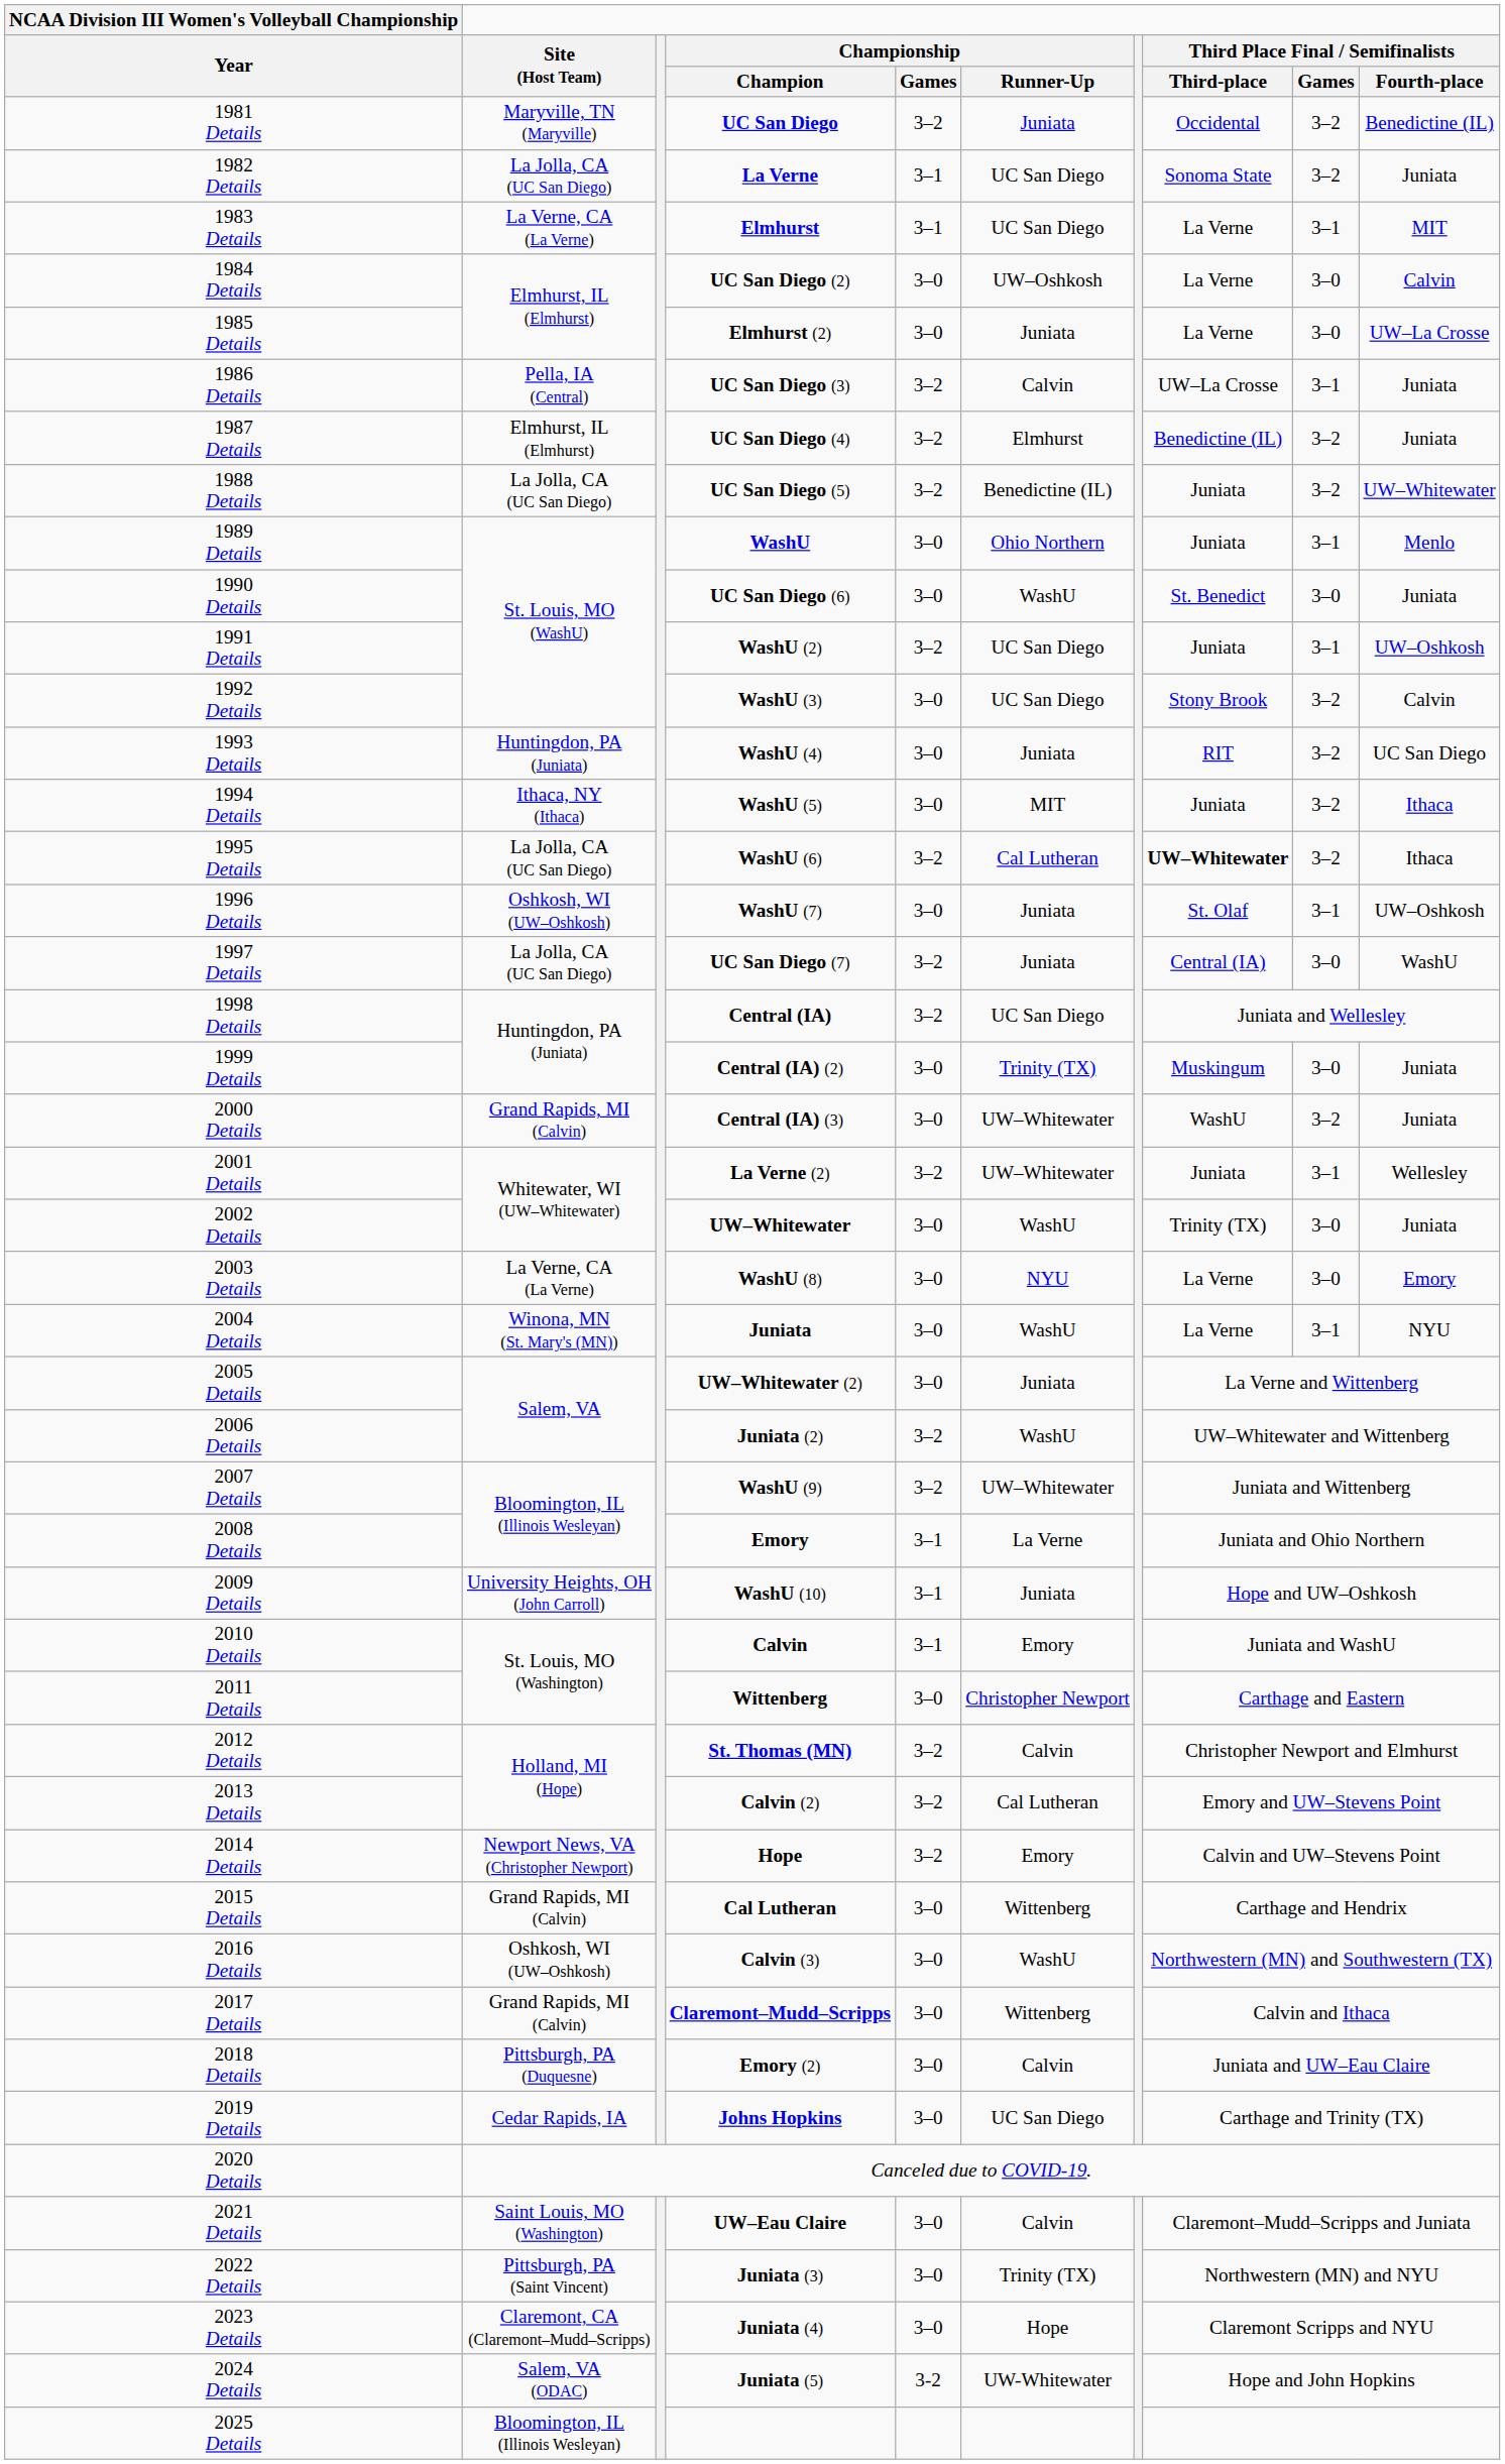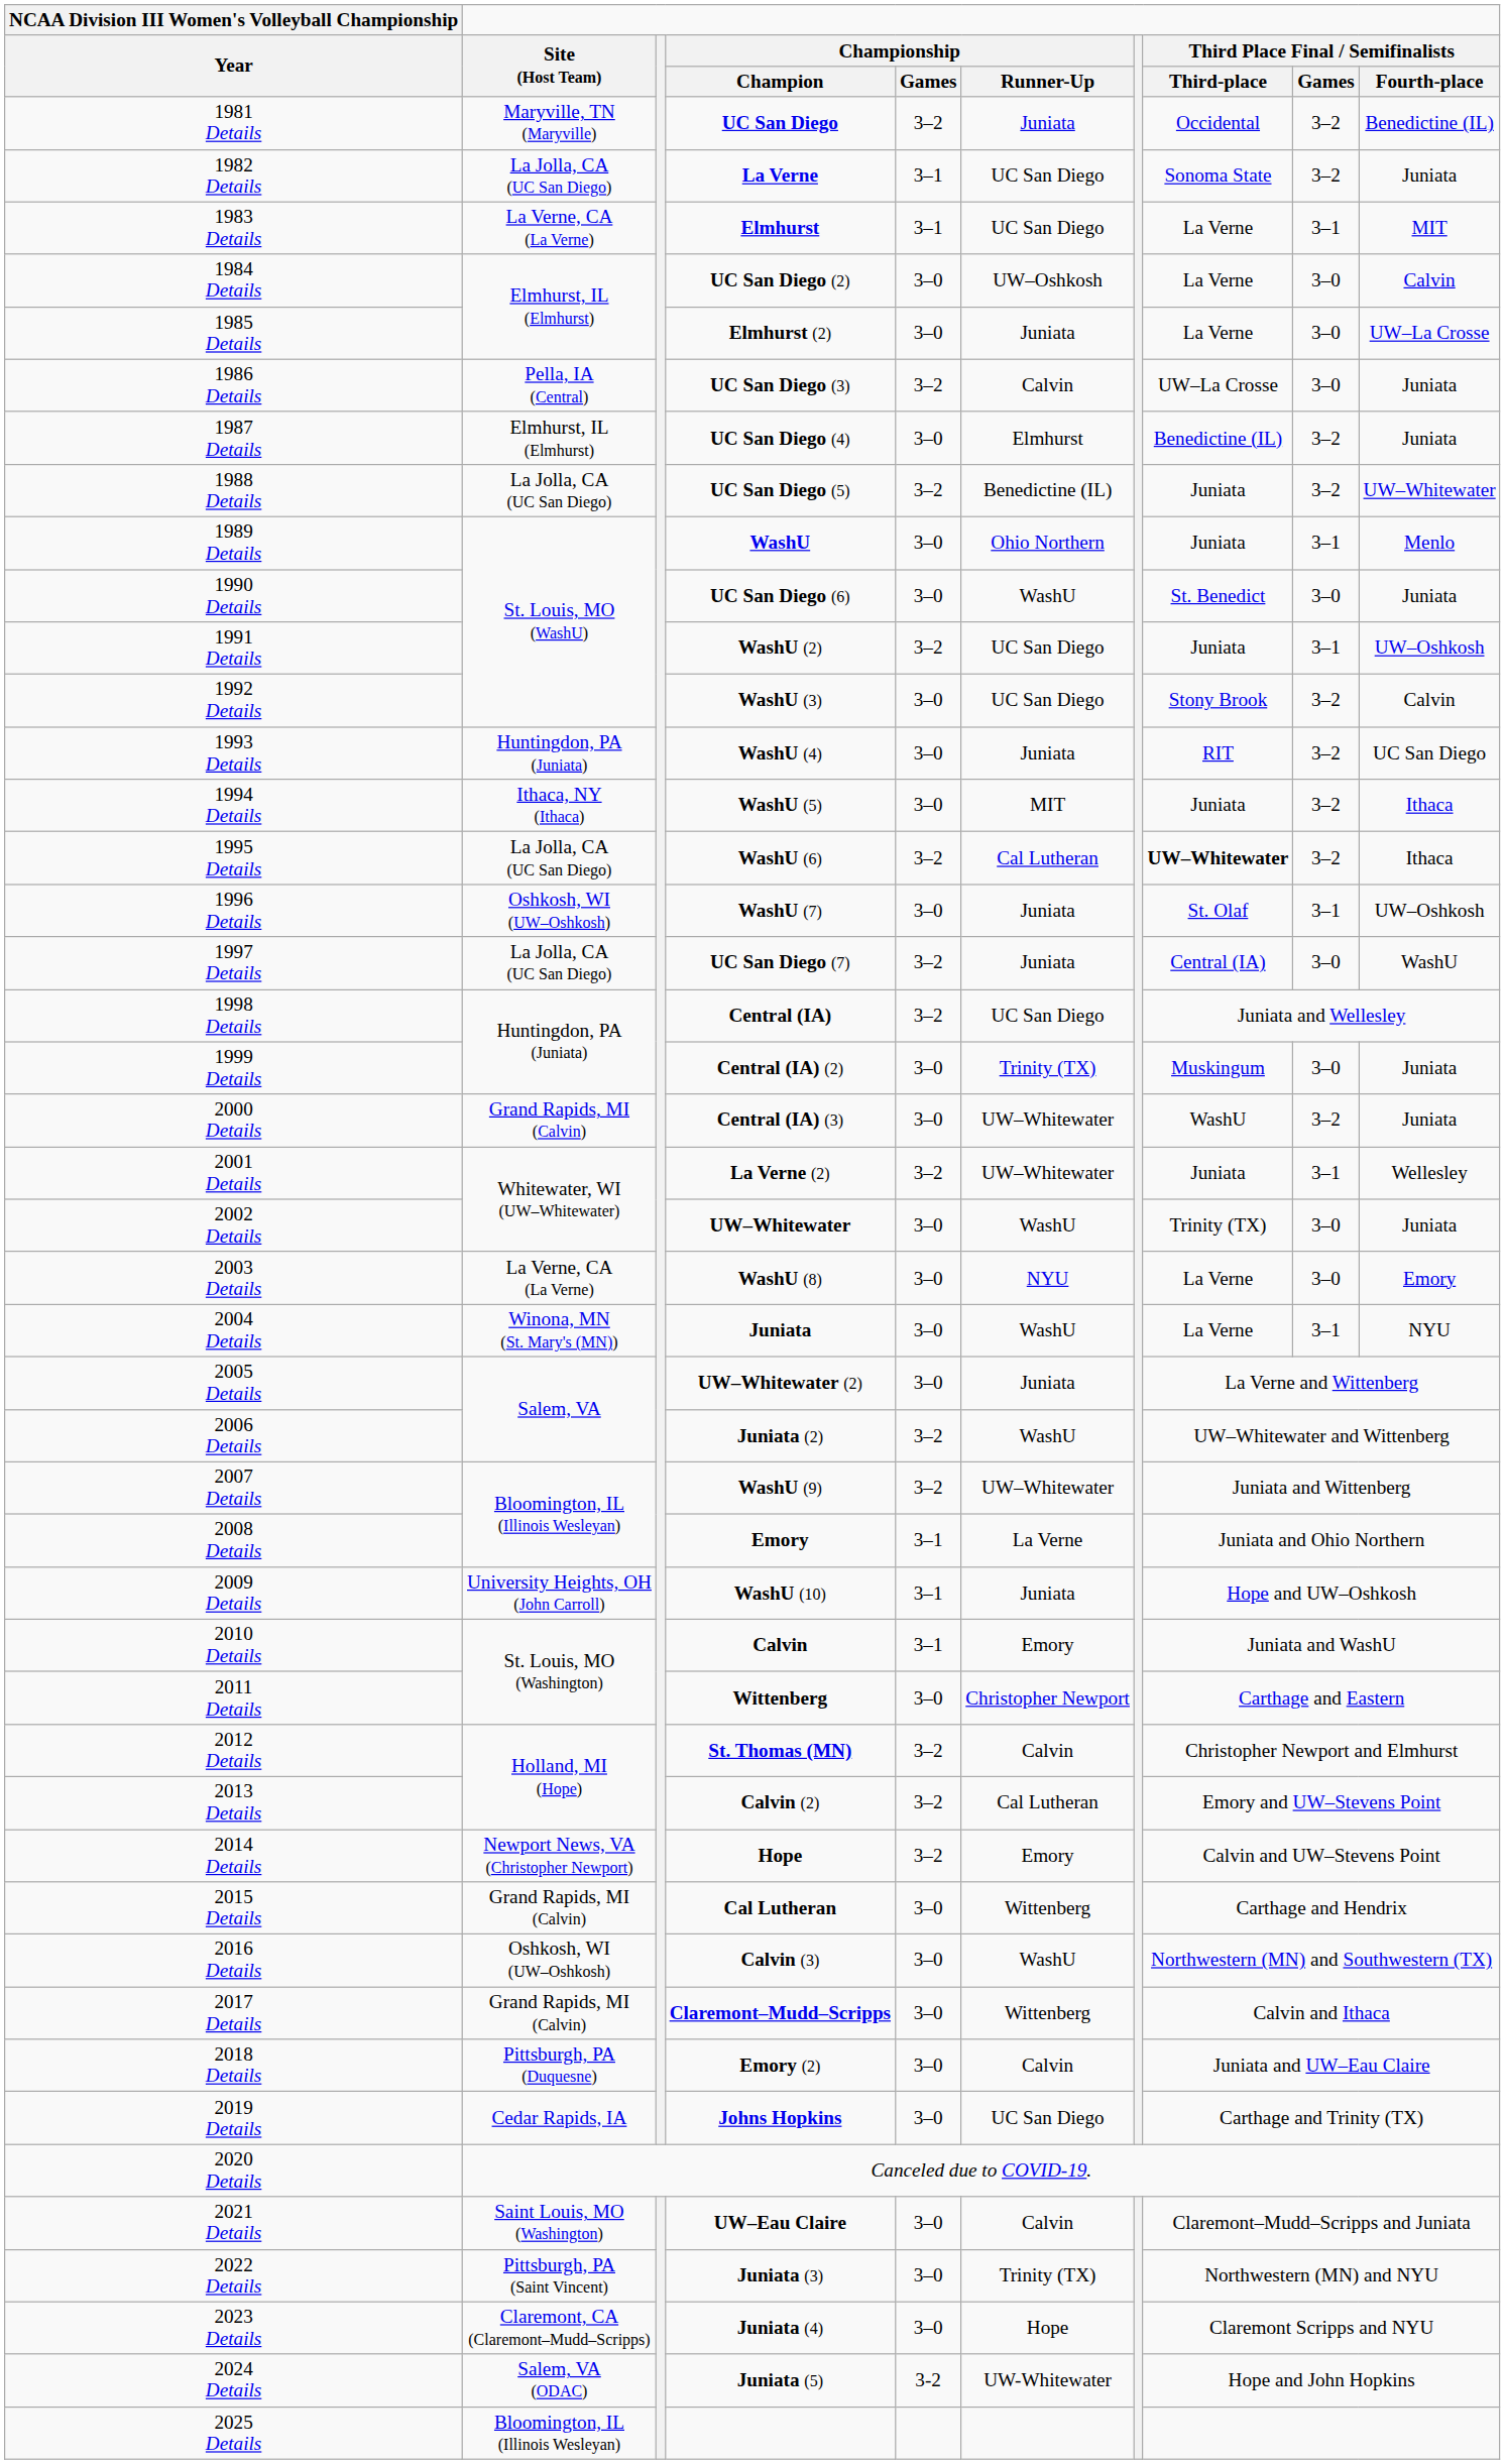1986 Details | Third Place Final / Semifinalists / Games: 3–1 -> 3–0
1987 Details | Championship / Games: 3–2 -> 3–0
